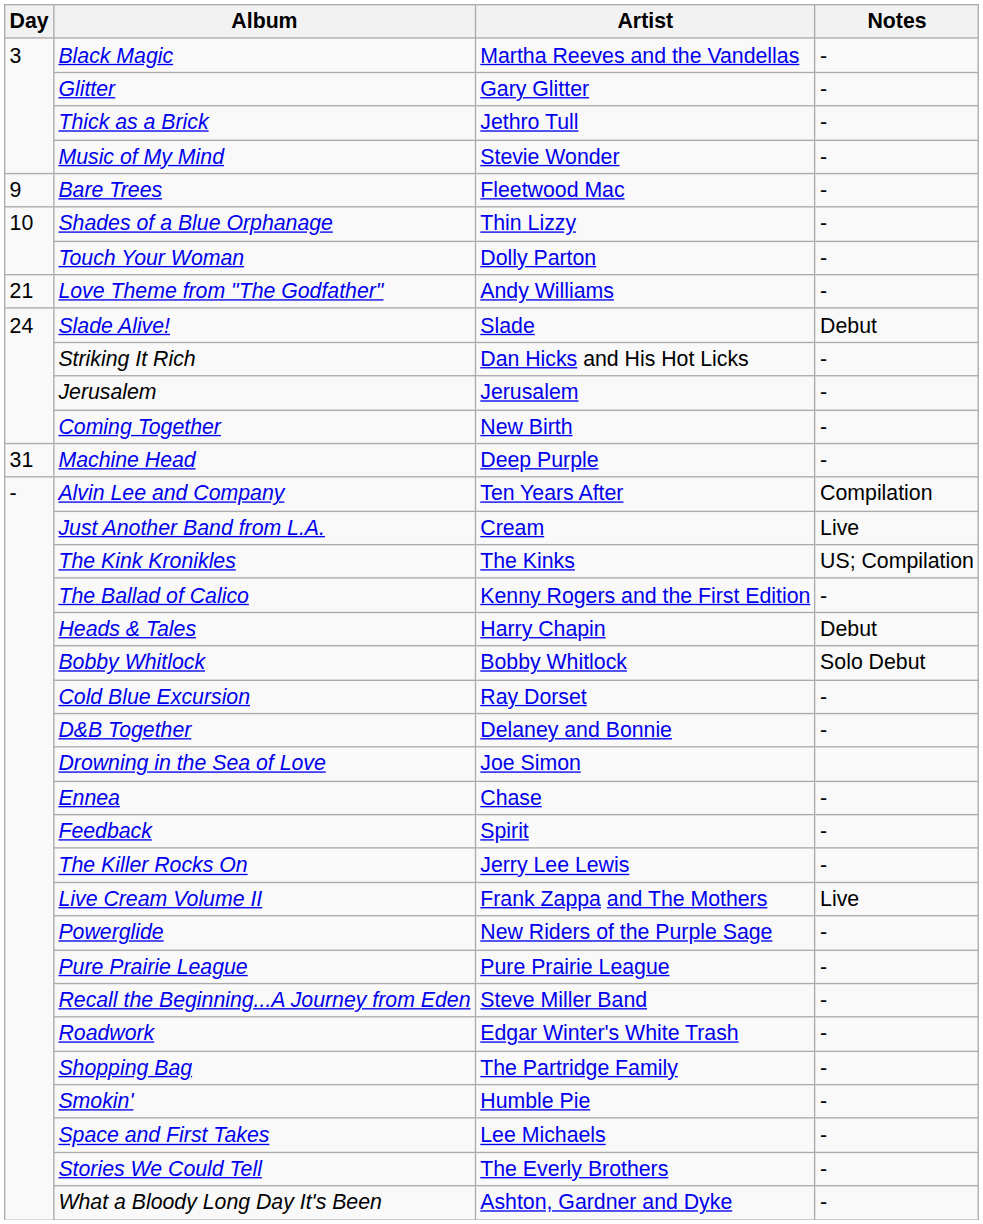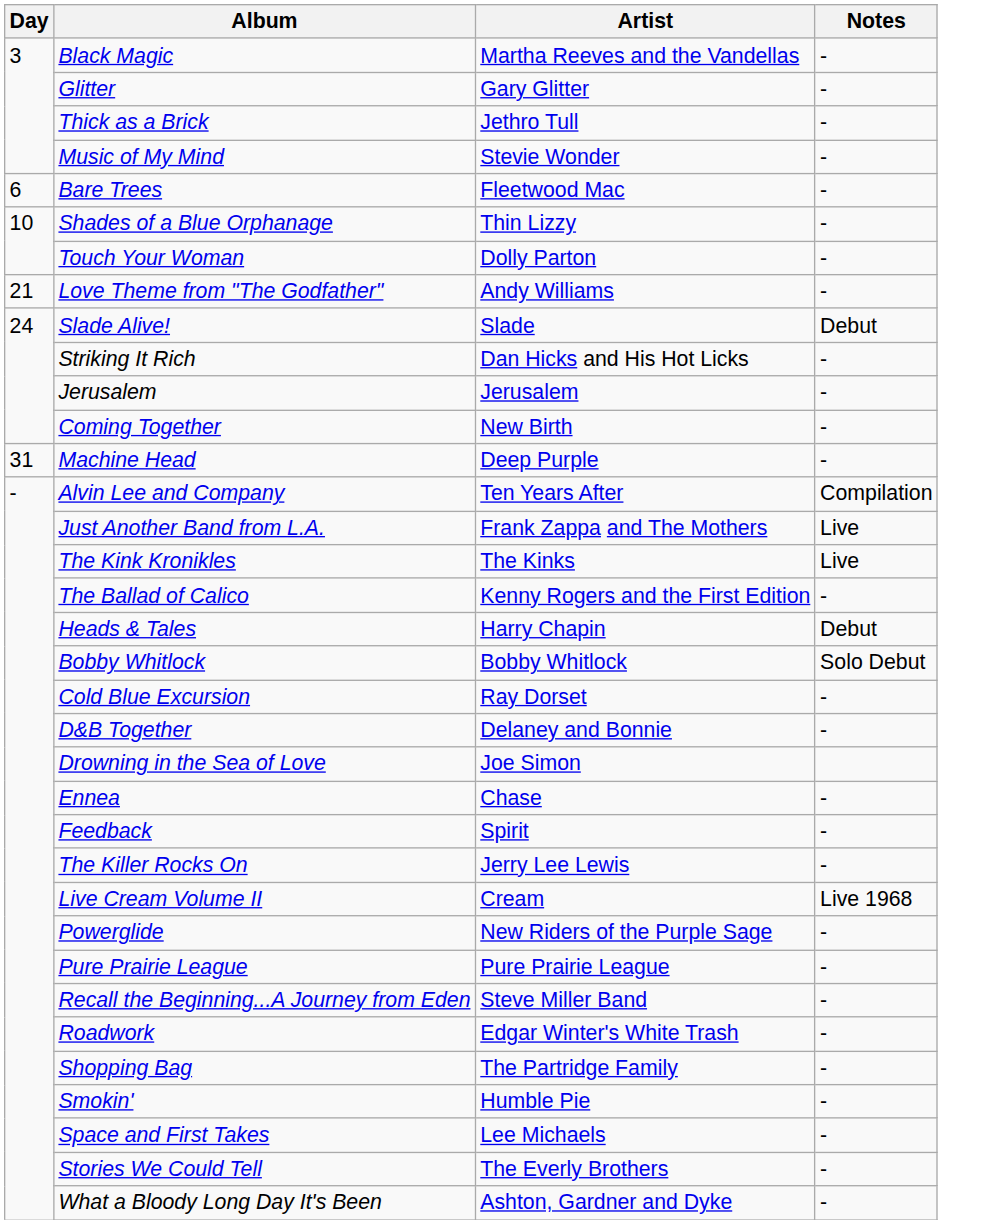Bare Trees | Day: 9 -> 6
Just Another Band from L.A. | Artist: Cream -> Frank Zappa and The Mothers
The Kink Kronikles | Notes: US; Compilation -> Live
Live Cream Volume II | Artist: Frank Zappa and The Mothers -> Cream
Live Cream Volume II | Notes: Live -> Live 1968
